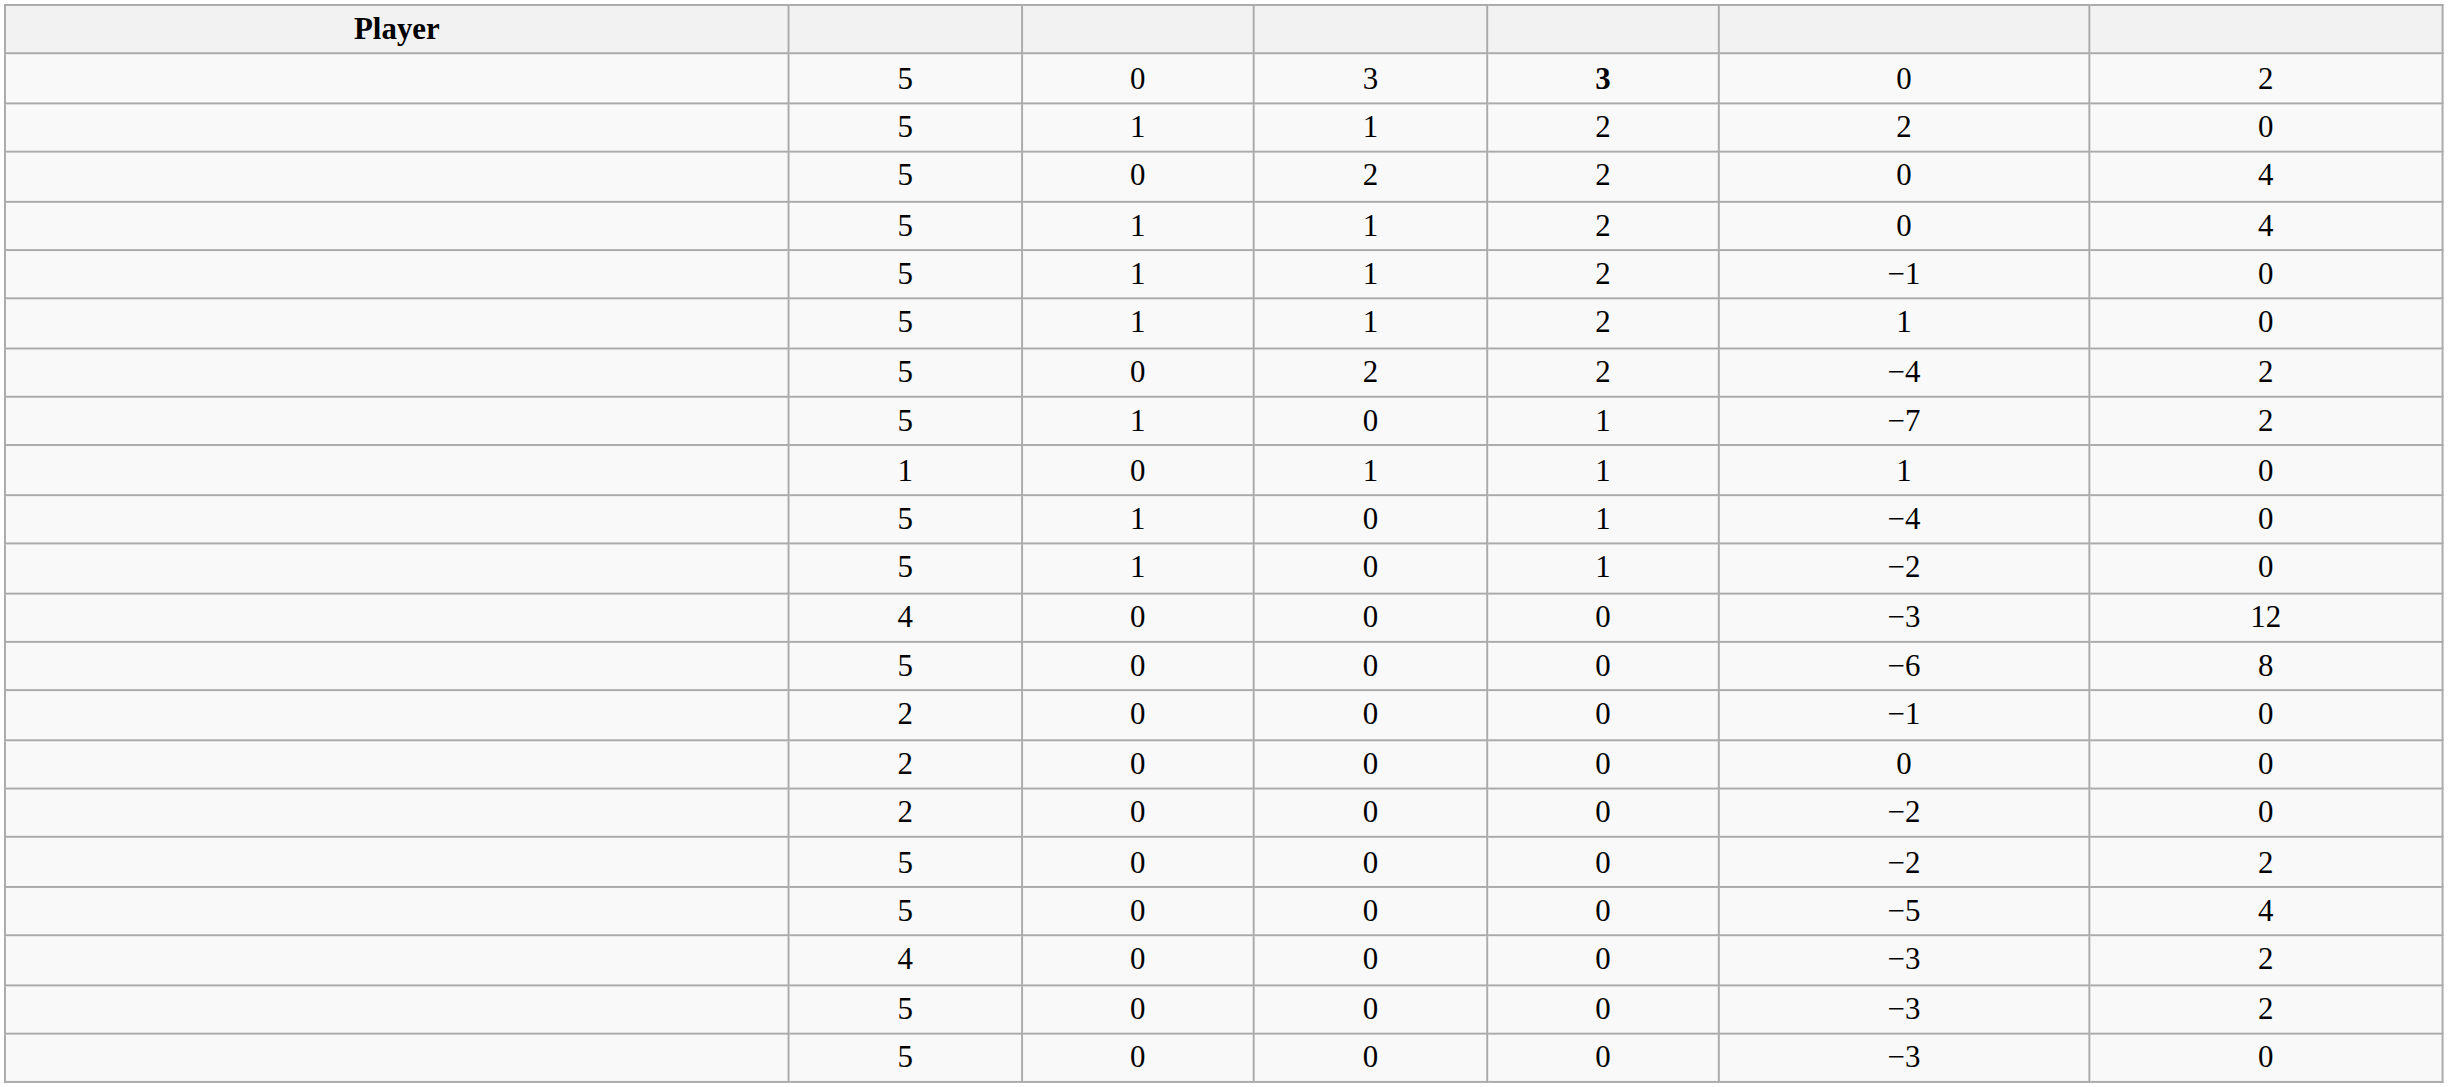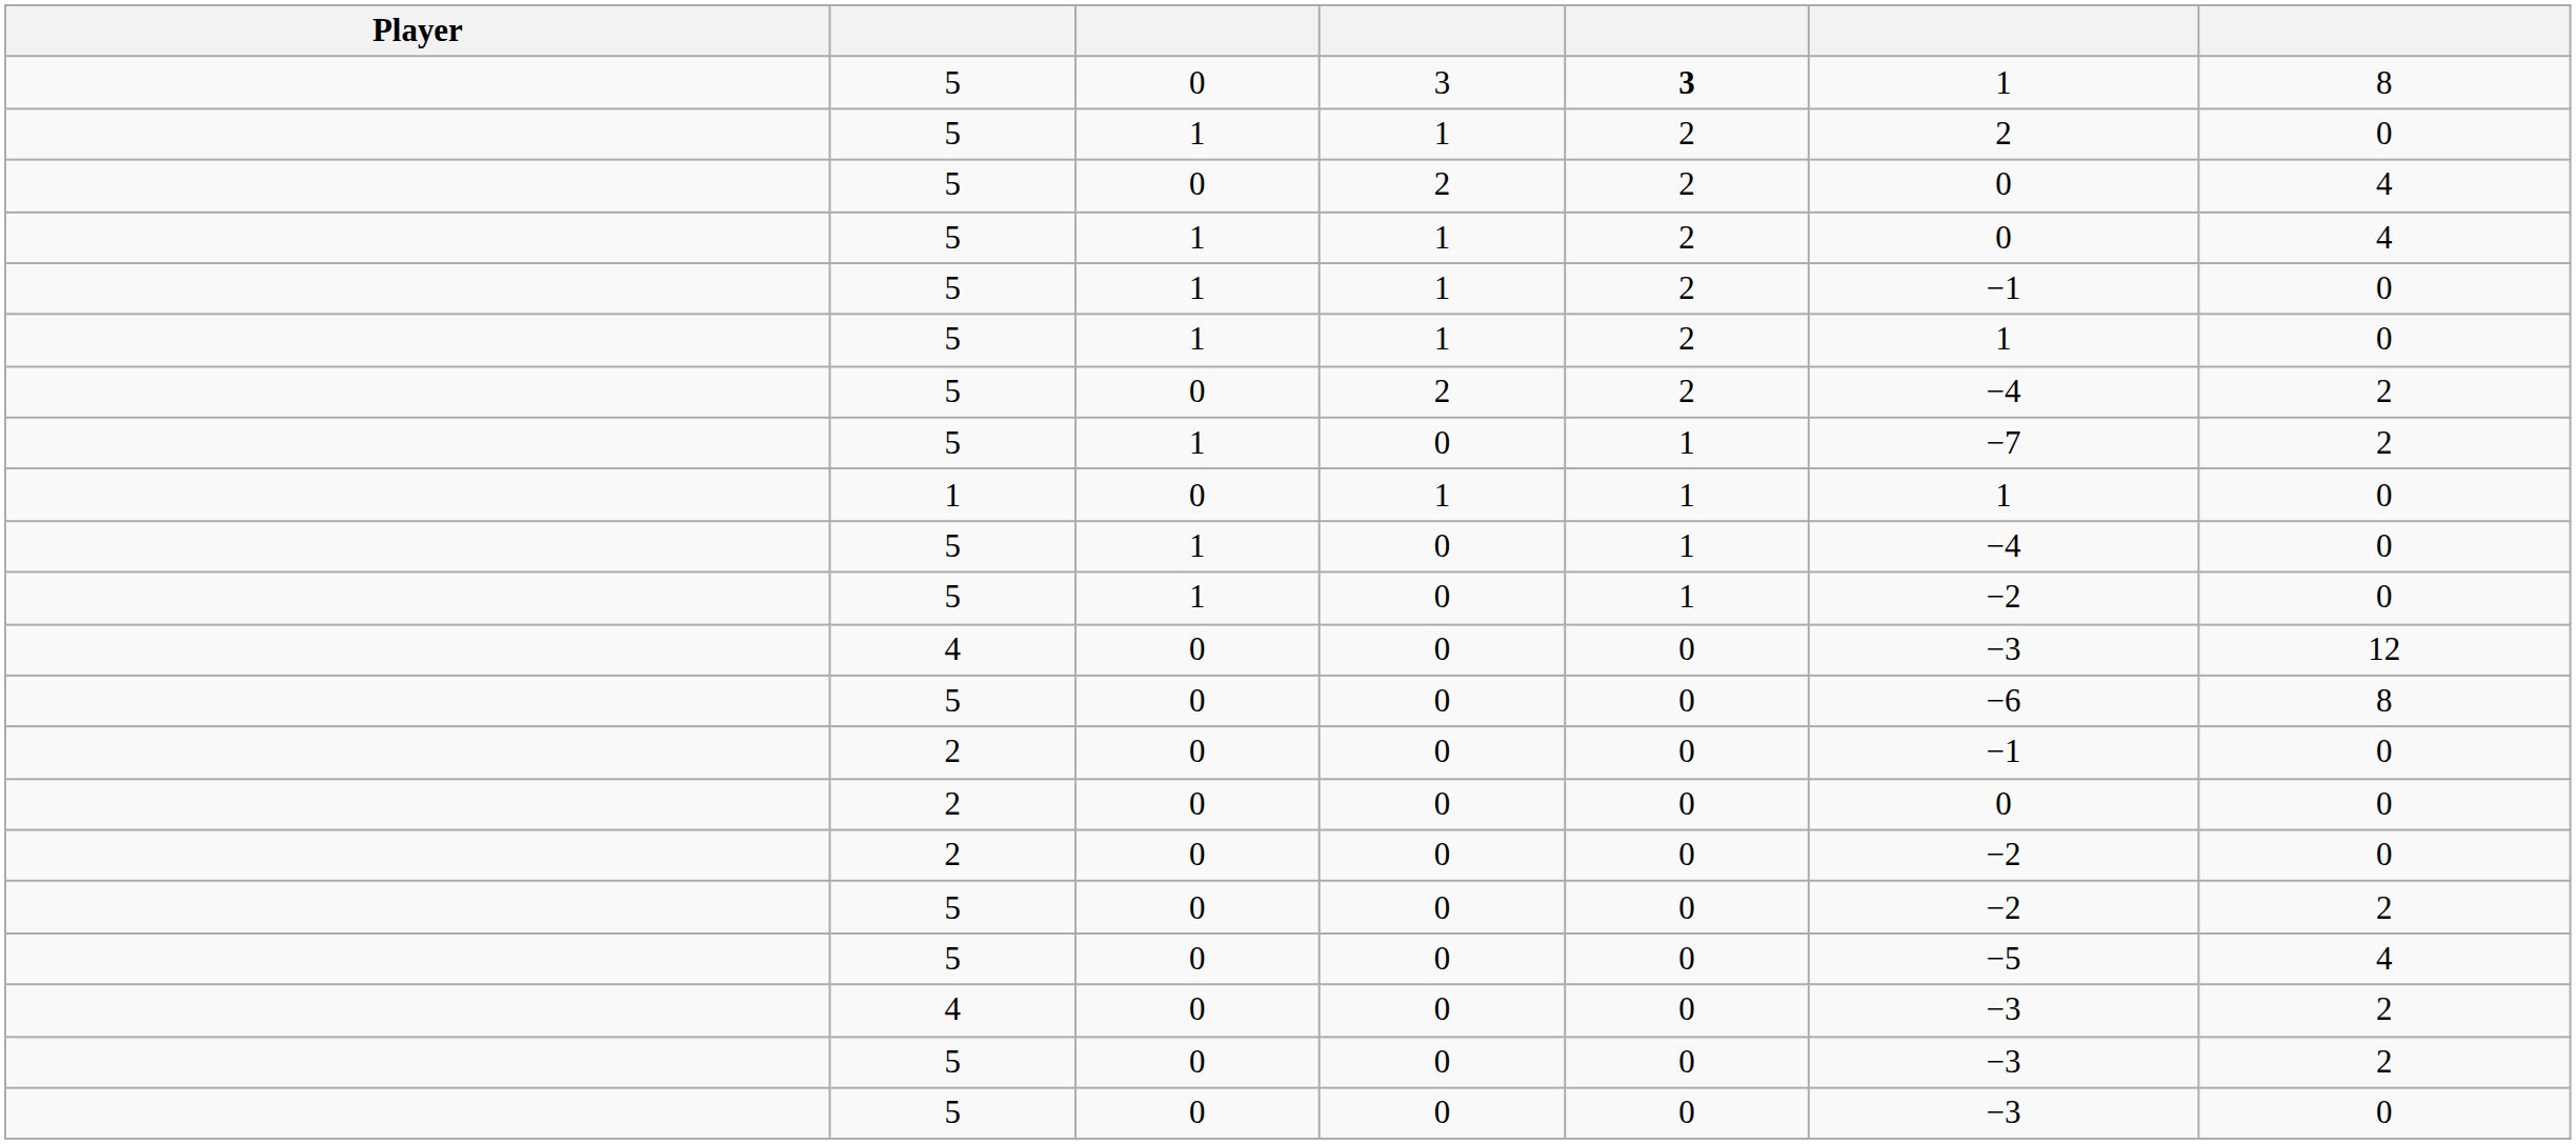5 / 3 | column 6: 0 -> 1
5 / 3 | column 7: 2 -> 8
